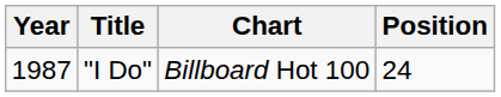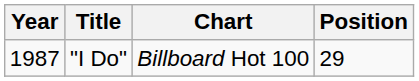"I Do" | Position: 24 -> 29
